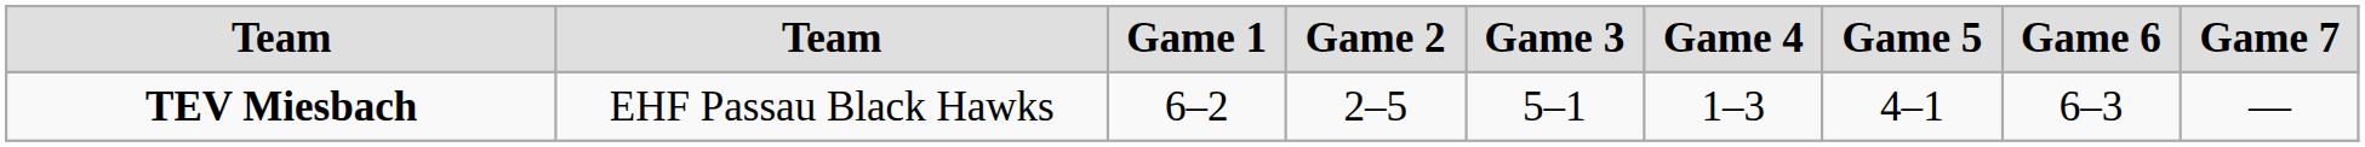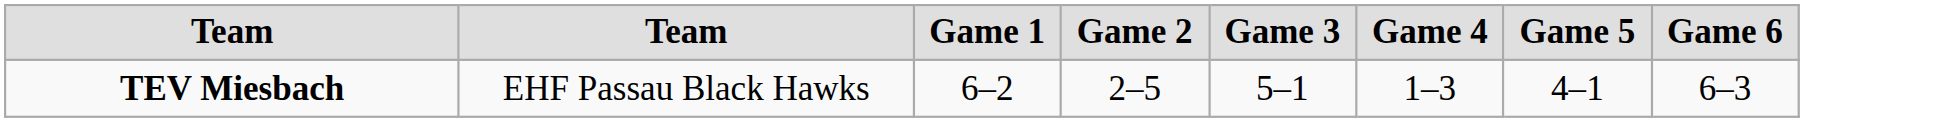- column: Game 7 | —
